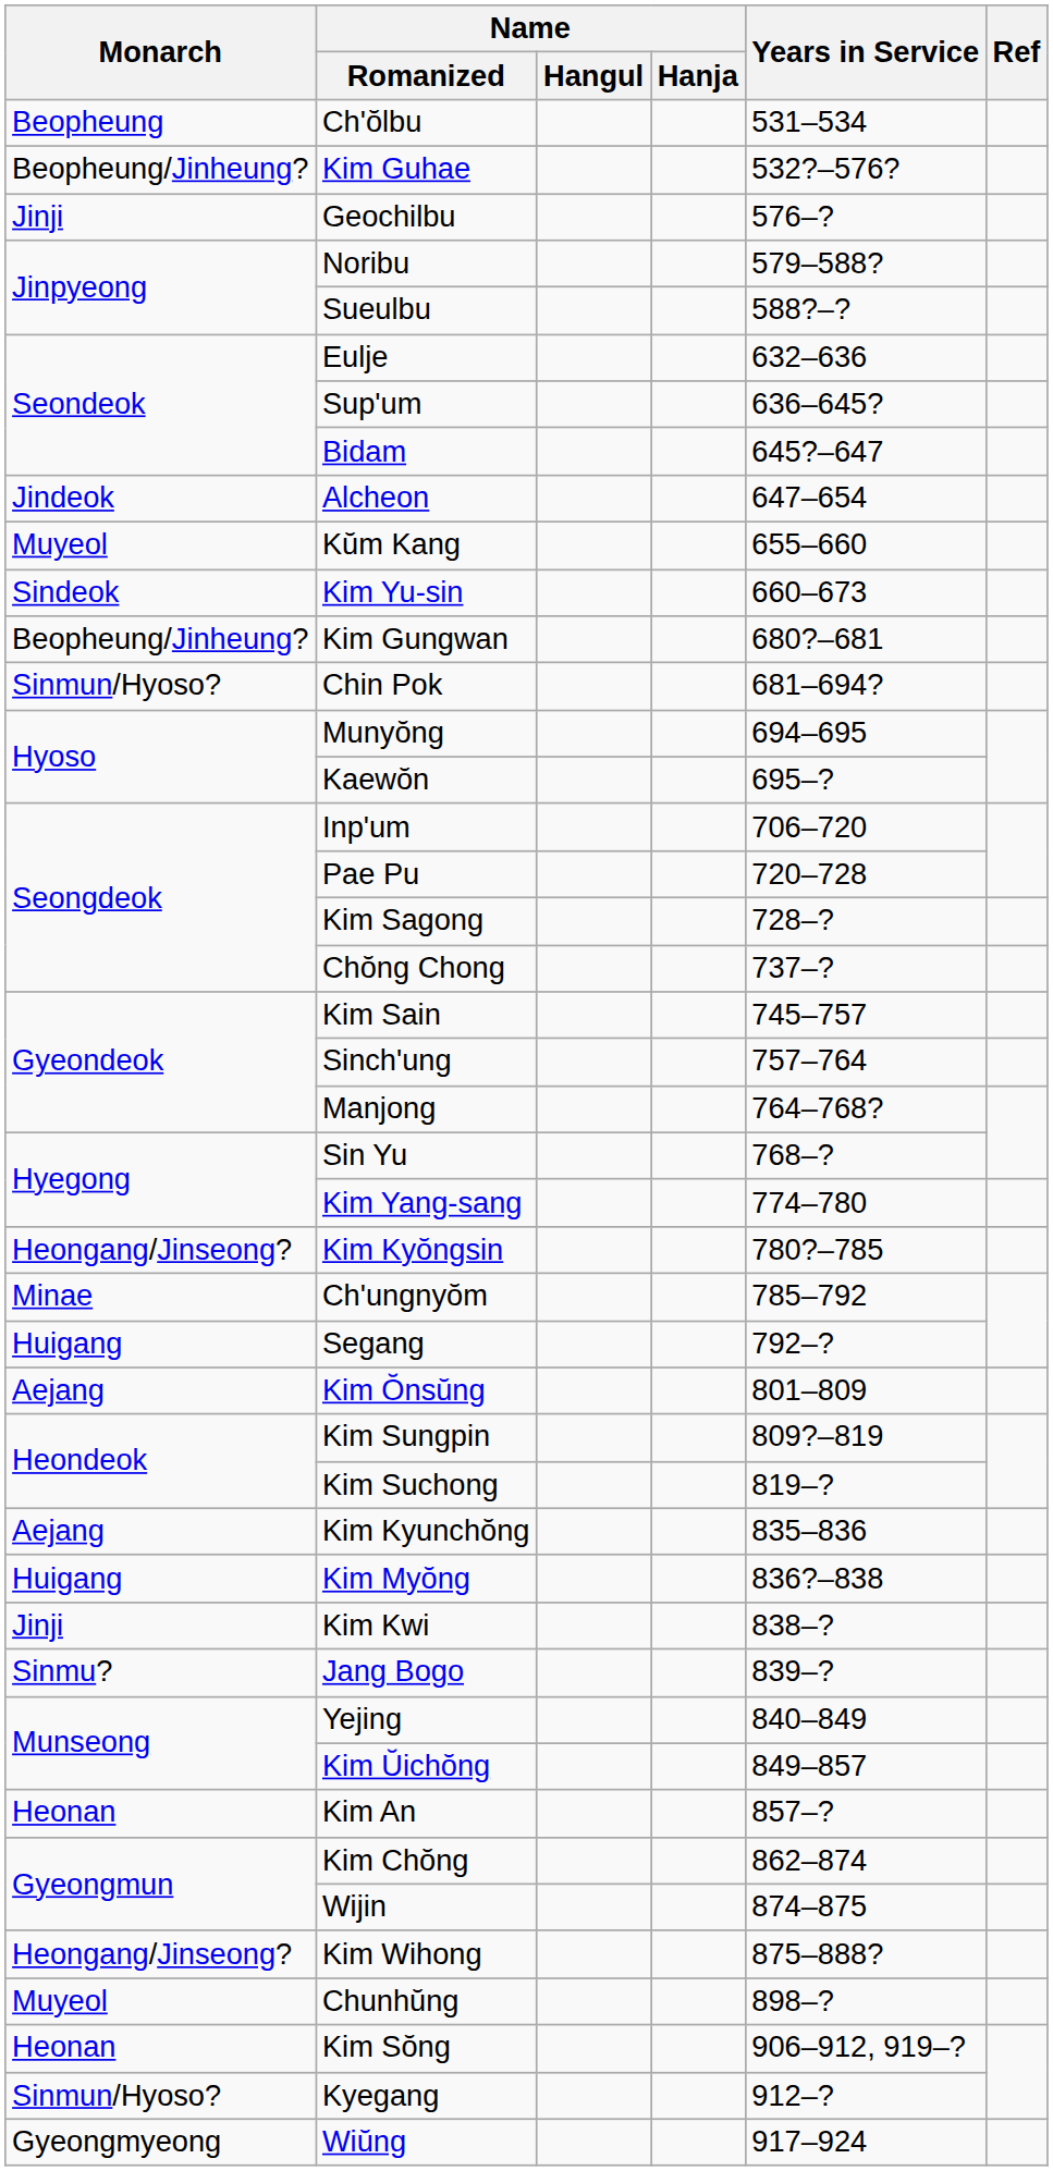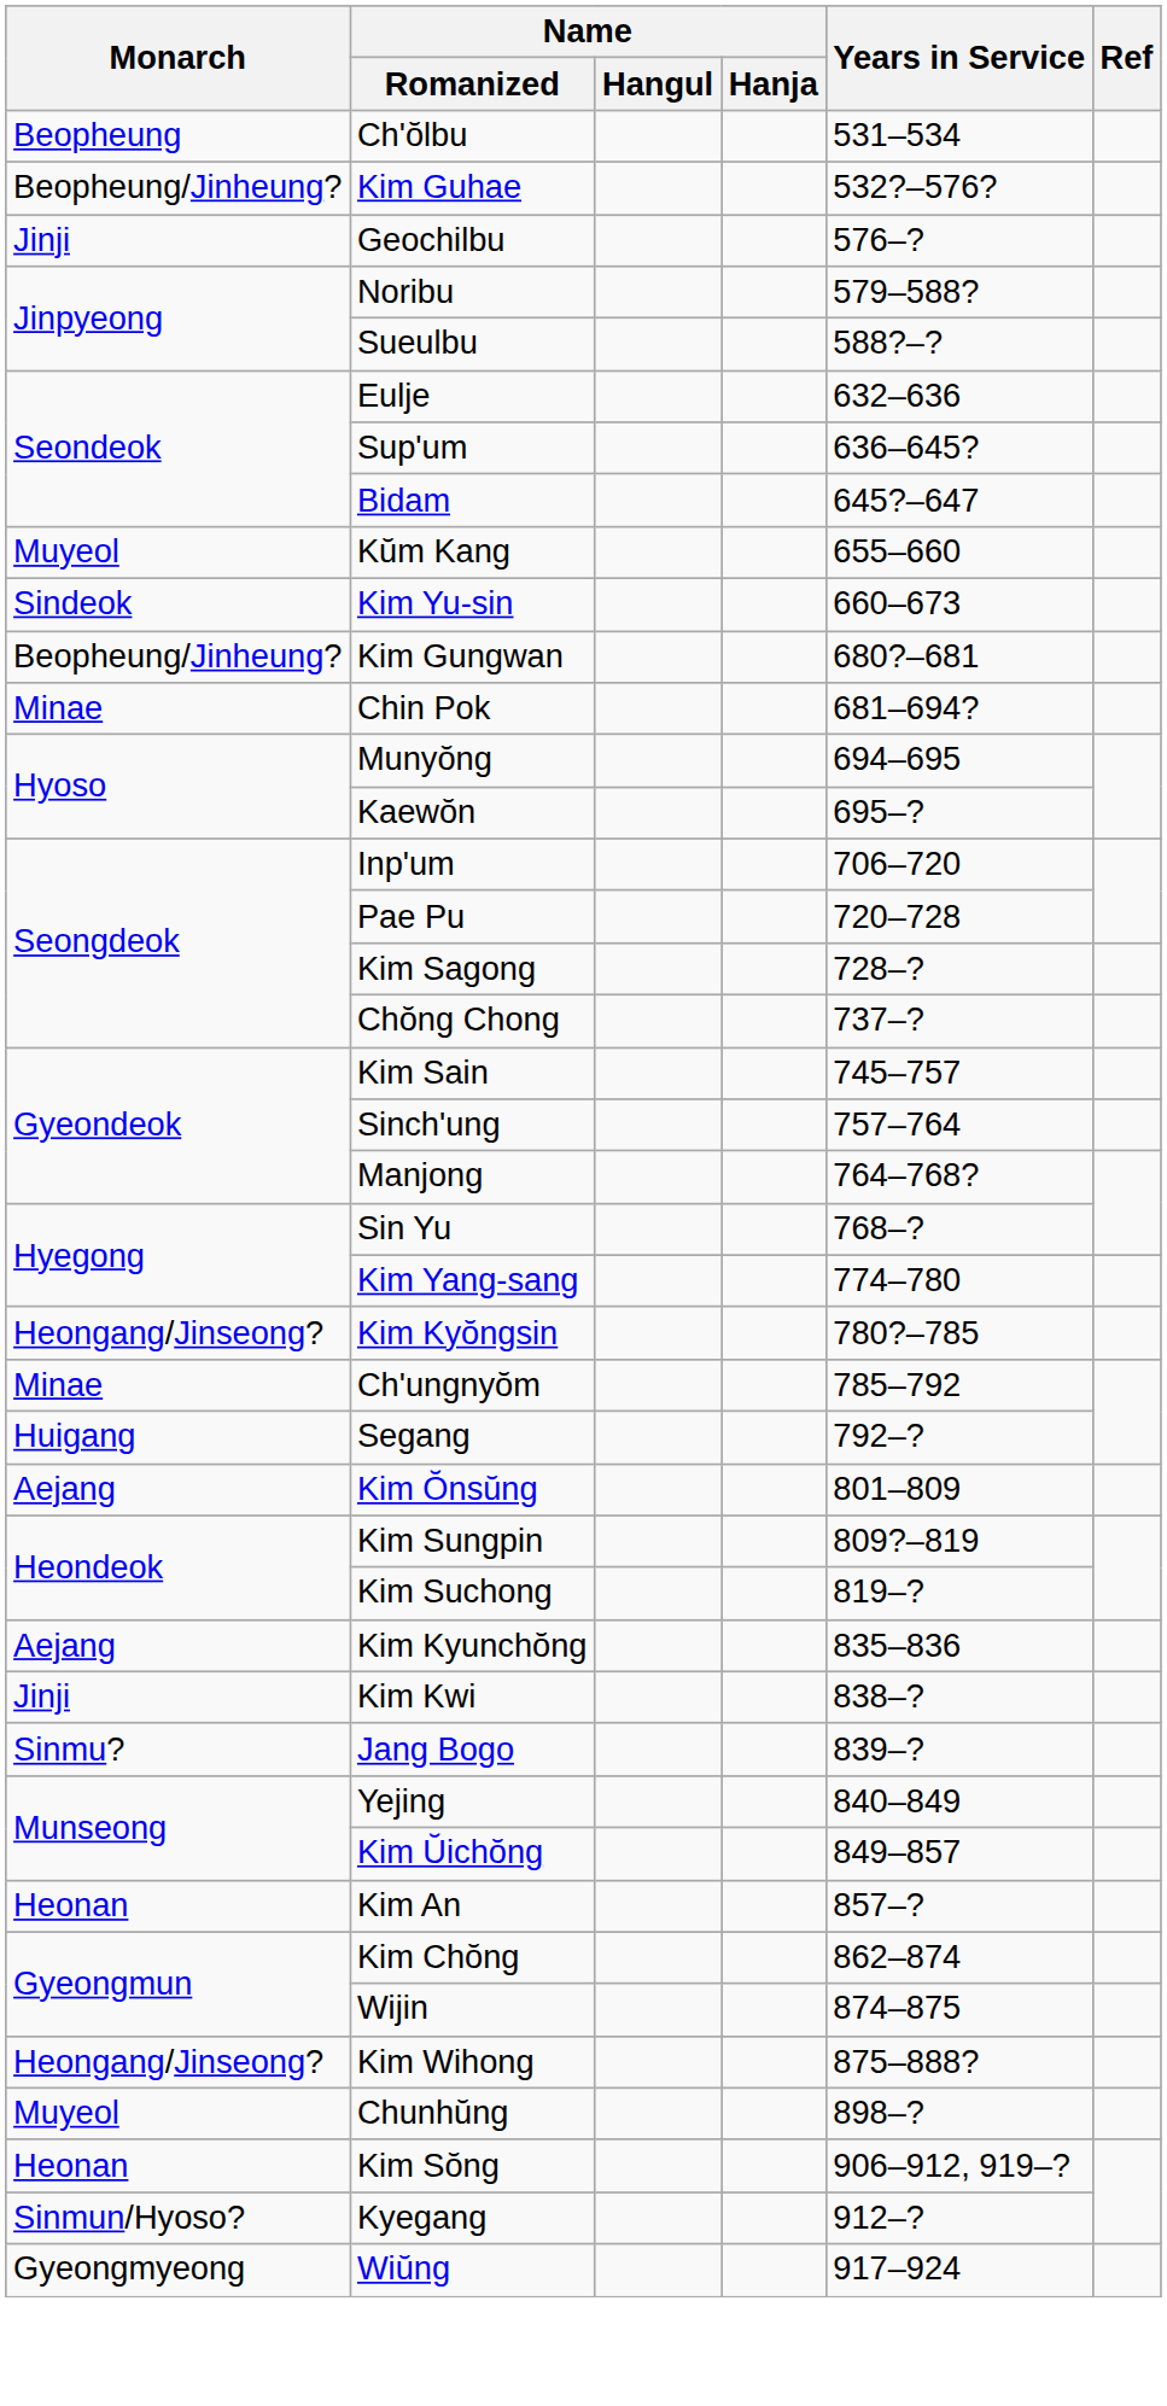- row: Jindeok | Alcheon | 647–654
Chin Pok | Monarch: Sinmun/Hyoso? -> Minae
- row: Huigang | Kim Myŏng | 836?–838
